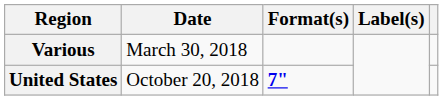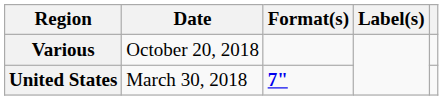Various | Date: March 30, 2018 -> October 20, 2018
United States | Date: October 20, 2018 -> March 30, 2018
